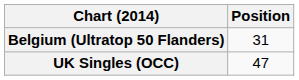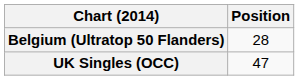Belgium (Ultratop 50 Flanders) | Position: 31 -> 28
